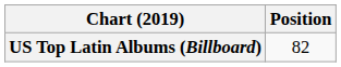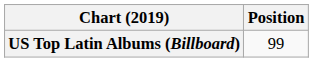US Top Latin Albums (Billboard) | Position: 82 -> 99
